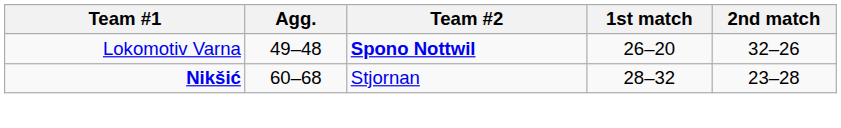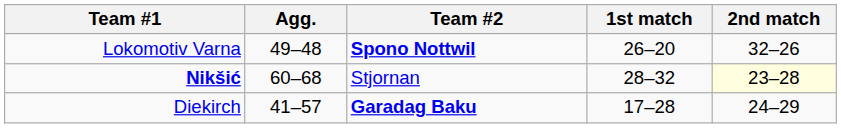Nikšić | 2nd match: no background -> lightyellow background
+ row: Diekirch | 41–57 | Garadag Baku | 17–28 | 24–29
